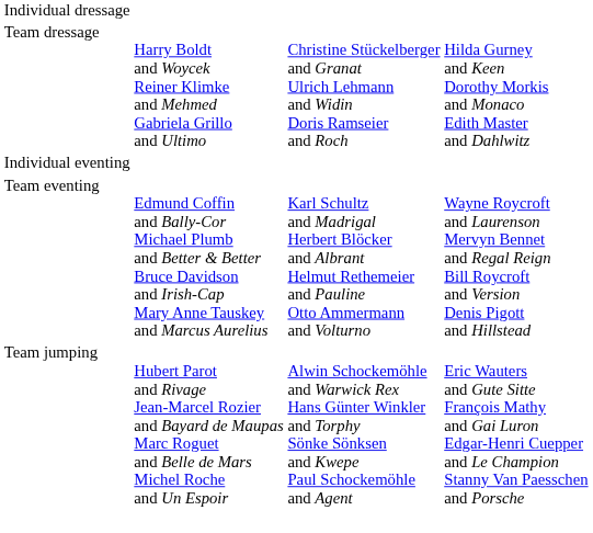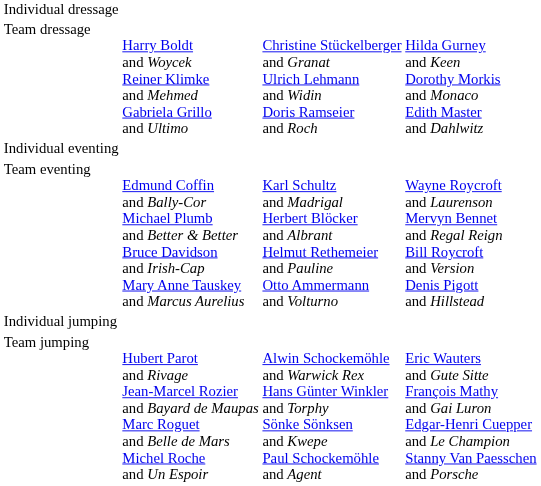+ row: Individual jumping
